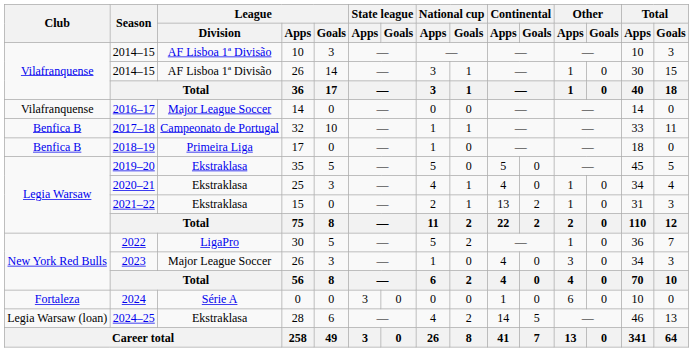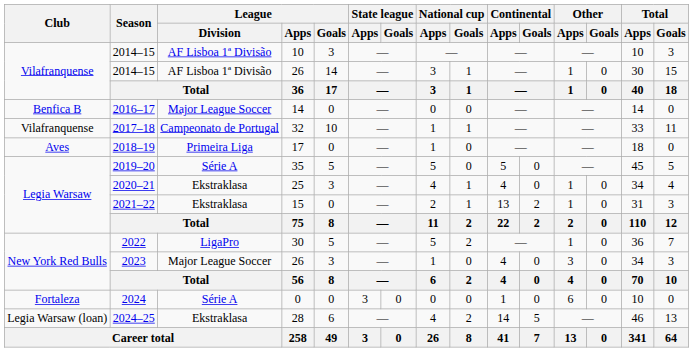2016–17 | Club: Vilafranquense -> Benfica B
2017–18 | Club: Benfica B -> Vilafranquense
2018–19 | Club: Benfica B -> Aves
2019–20 | League / Division: Ekstraklasa -> Série A
